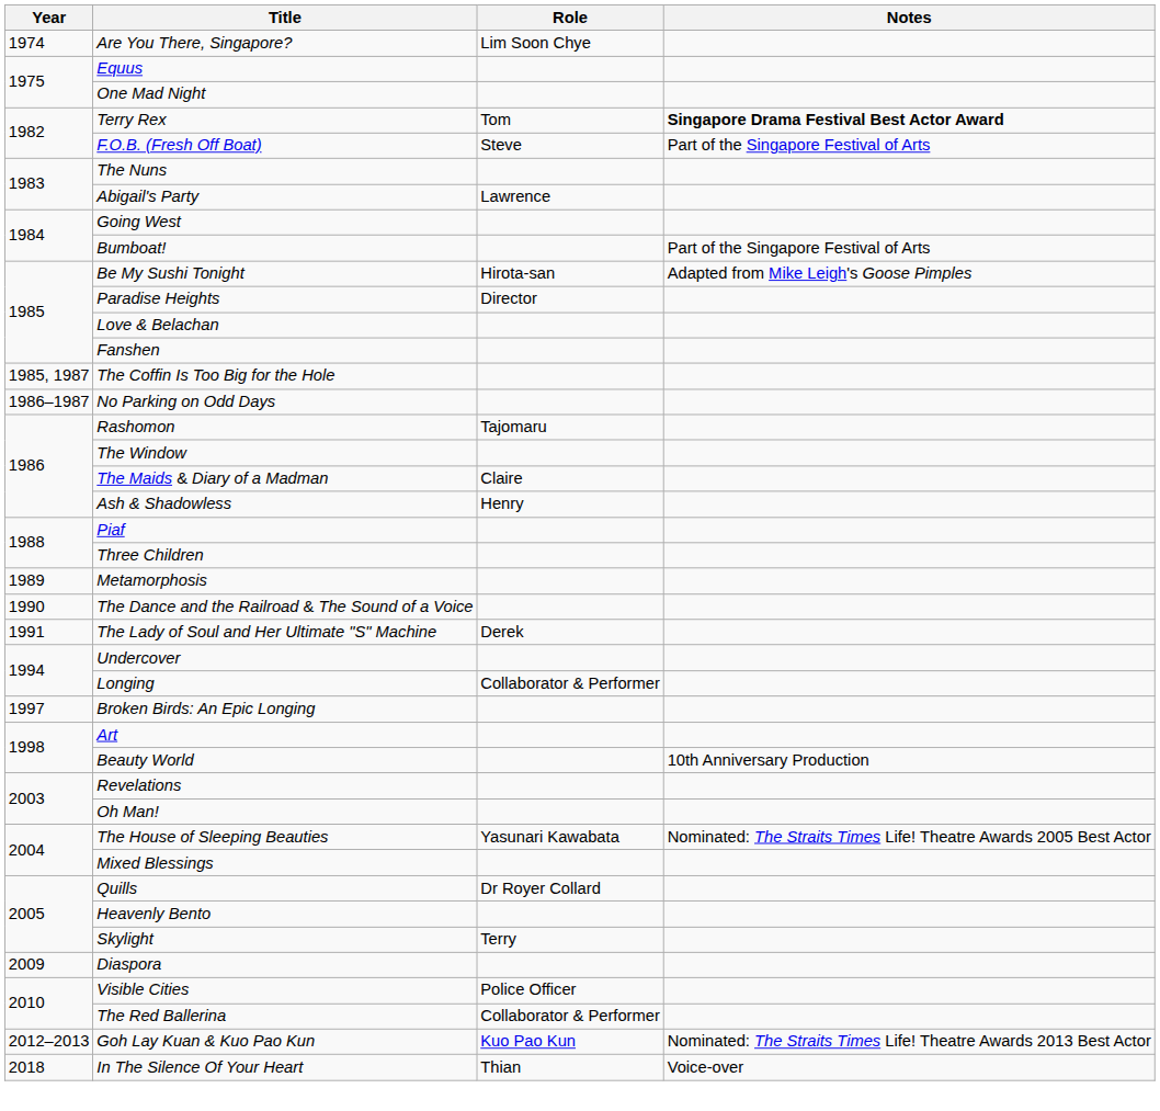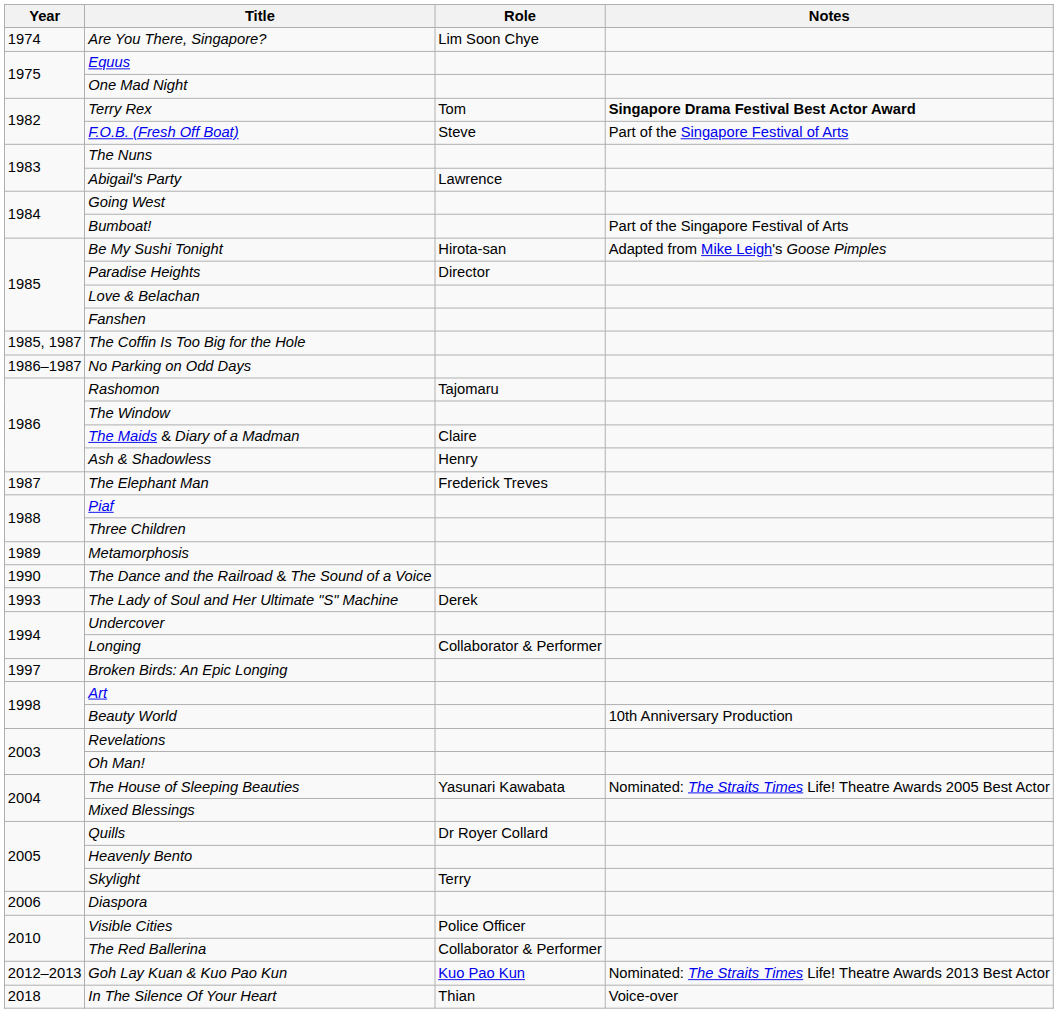+ row: 1987 | The Elephant Man | Frederick Treves
The Lady of Soul and Her Ultimate "S" Machine | Year: 1991 -> 1993
Diaspora | Year: 2009 -> 2006
